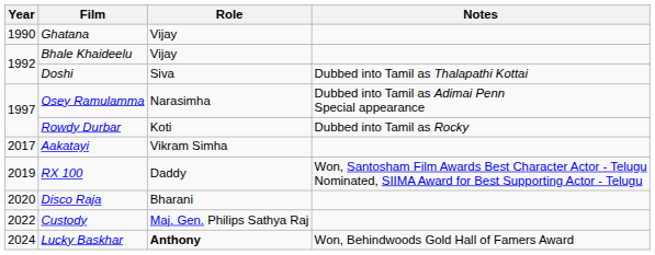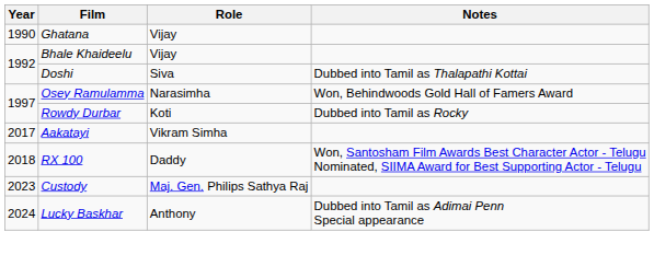Osey Ramulamma | Notes: Dubbed into Tamil as Adimai Penn Special appearance -> Won, Behindwoods Gold Hall of Famers Award
RX 100 | Year: 2019 -> 2018
- row: 2020 | Disco Raja | Bharani
Custody | Year: 2022 -> 2023
Lucky Baskhar | Role: bold -> normal
Lucky Baskhar | Notes: Won, Behindwoods Gold Hall of Famers Award -> Dubbed into Tamil as Adimai Penn Special appearance
